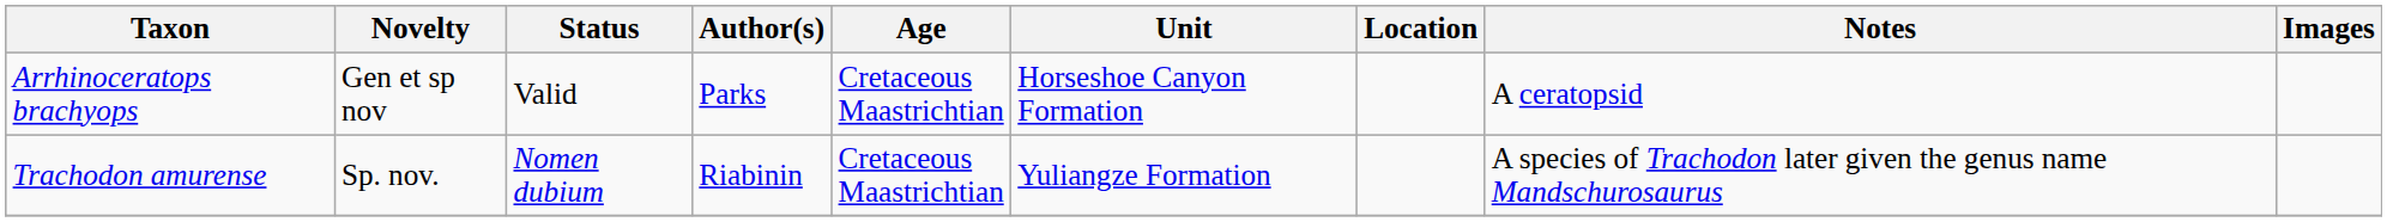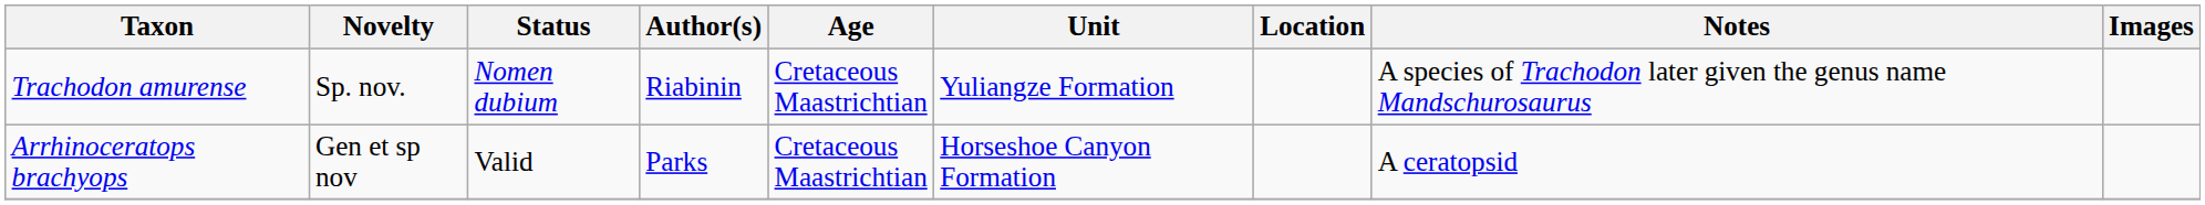rows swapped: Arrhinoceratops brachyops <-> Trachodon amurense
